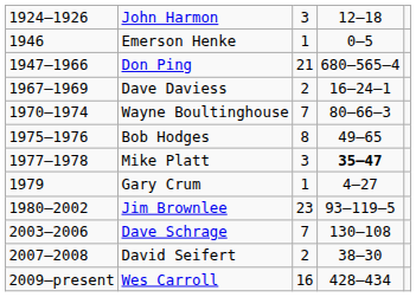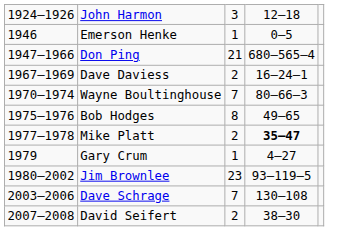Mike Platt | column 3: 3 -> 2
- row: 2009–present | Wes Carroll | 16 | 428–434
